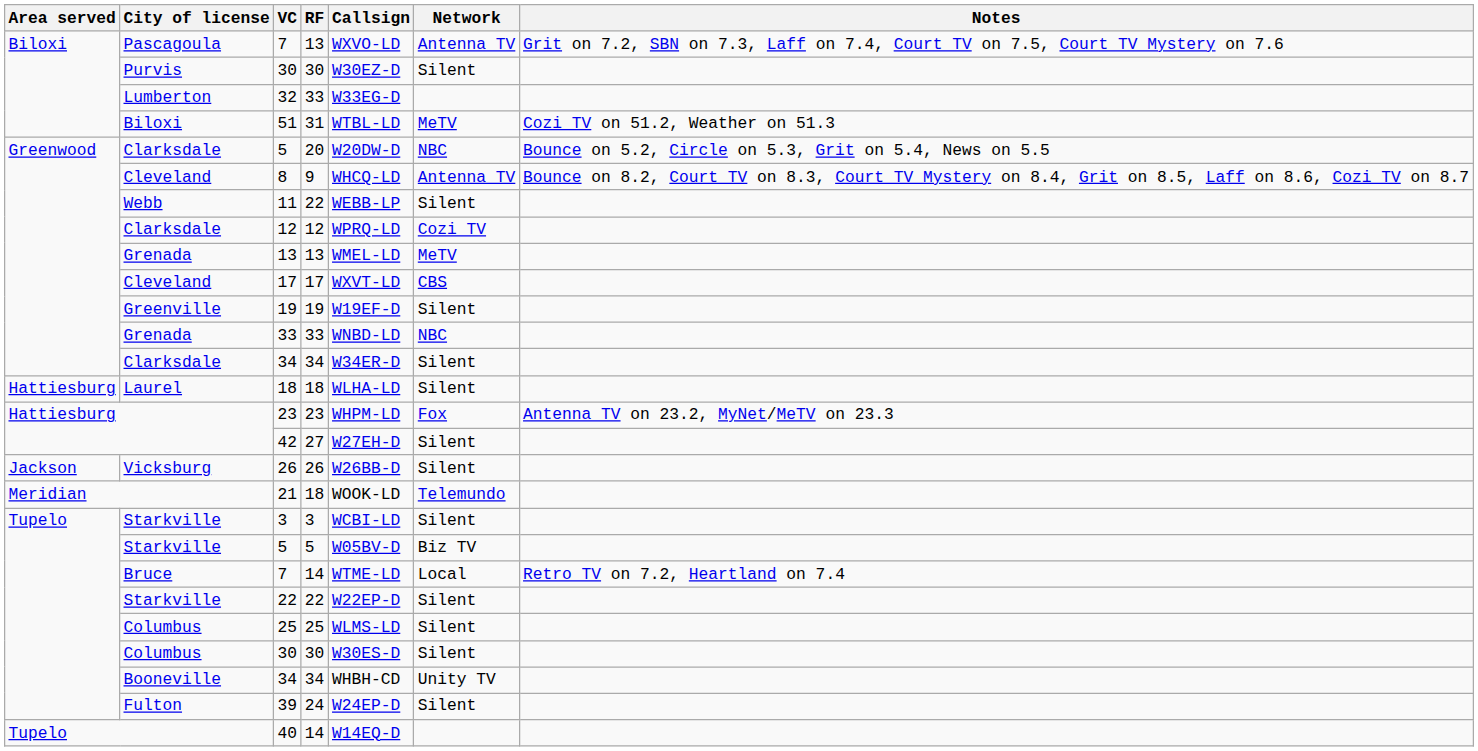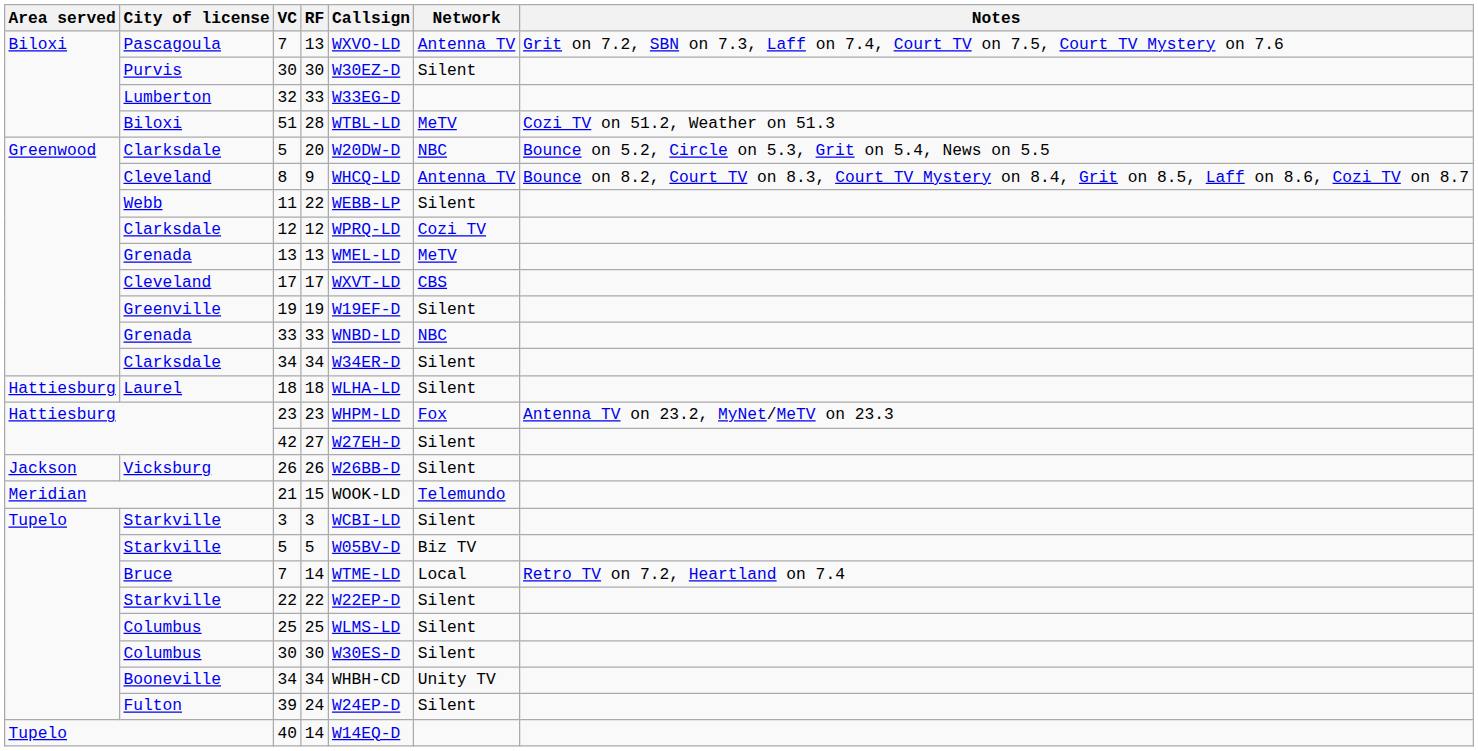51 | RF: 31 -> 28
21 | RF: 18 -> 15
